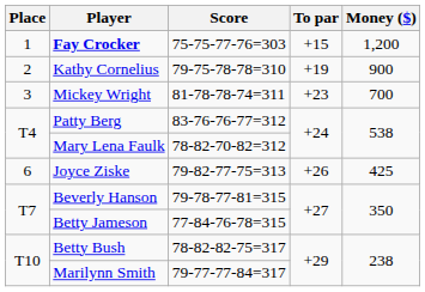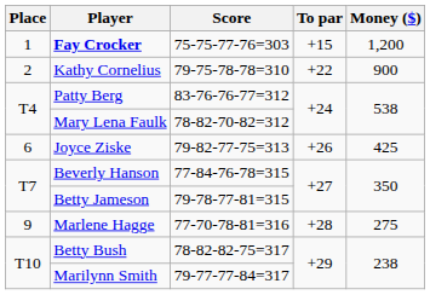Kathy Cornelius | To par: +19 -> +22
- row: 3 | Mickey Wright | 81-78-78-74=311 | +23 | 700
Beverly Hanson | Score: 79-78-77-81=315 -> 77-84-76-78=315
Betty Jameson | Score: 77-84-76-78=315 -> 79-78-77-81=315
+ row: 9 | Marlene Hagge | 77-70-78-81=316 | +28 | 275
